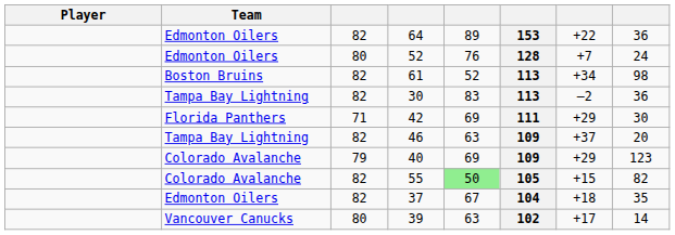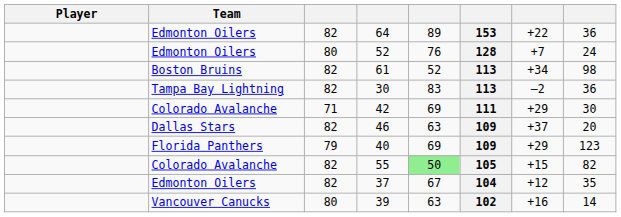42 | Team: Florida Panthers -> Colorado Avalanche
46 | Team: Tampa Bay Lightning -> Dallas Stars
40 | Team: Colorado Avalanche -> Florida Panthers
37 | column 7: +18 -> +12
39 | column 7: +17 -> +16
